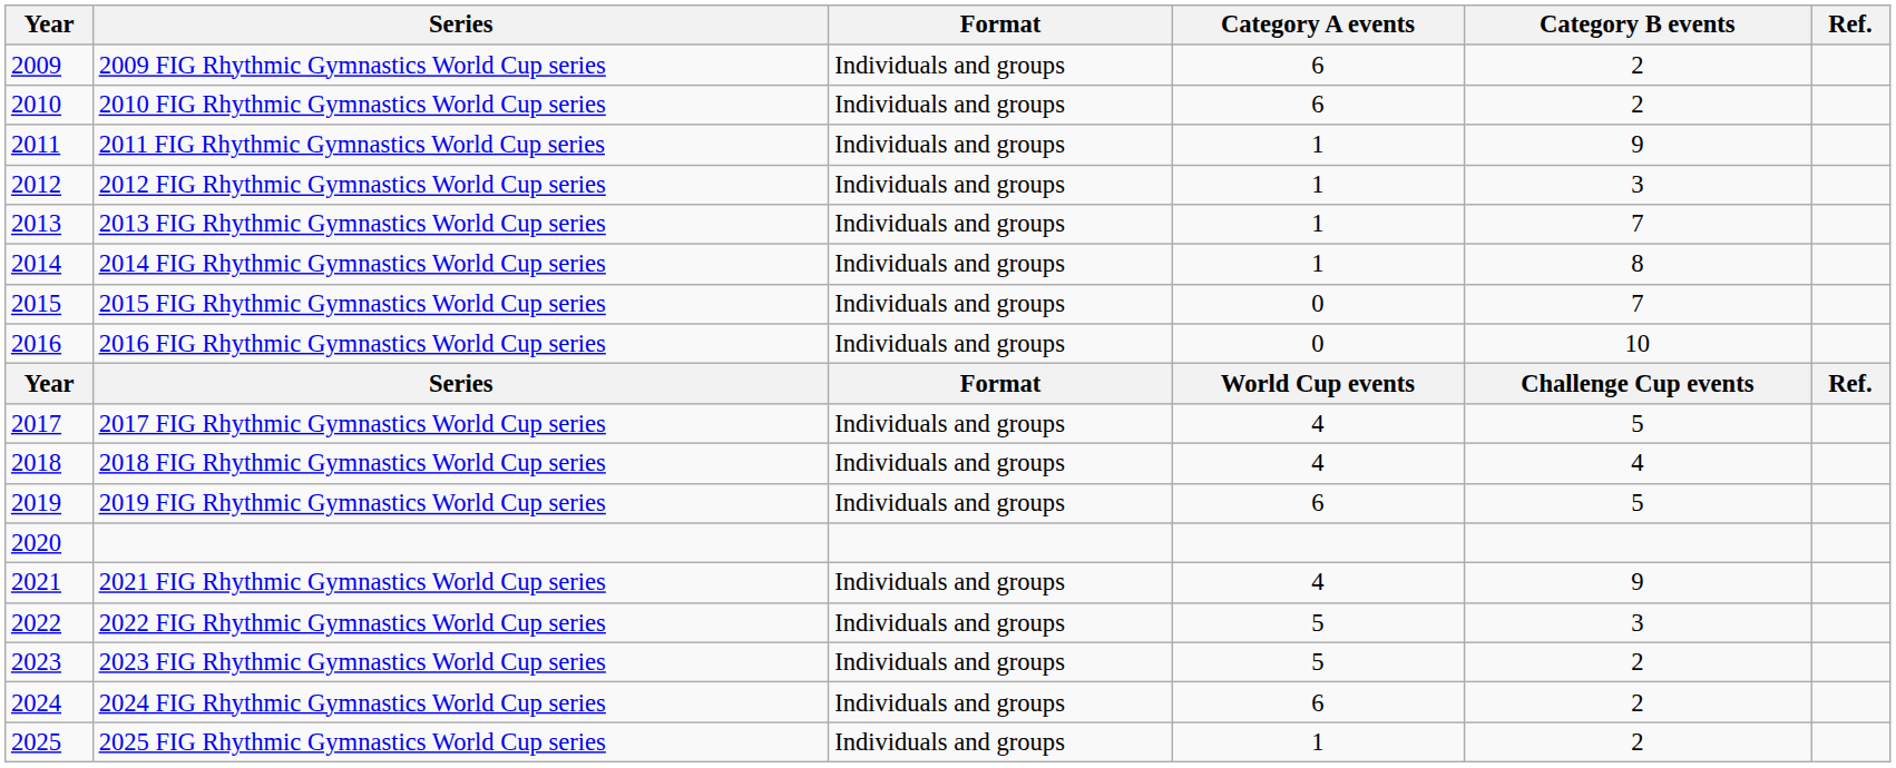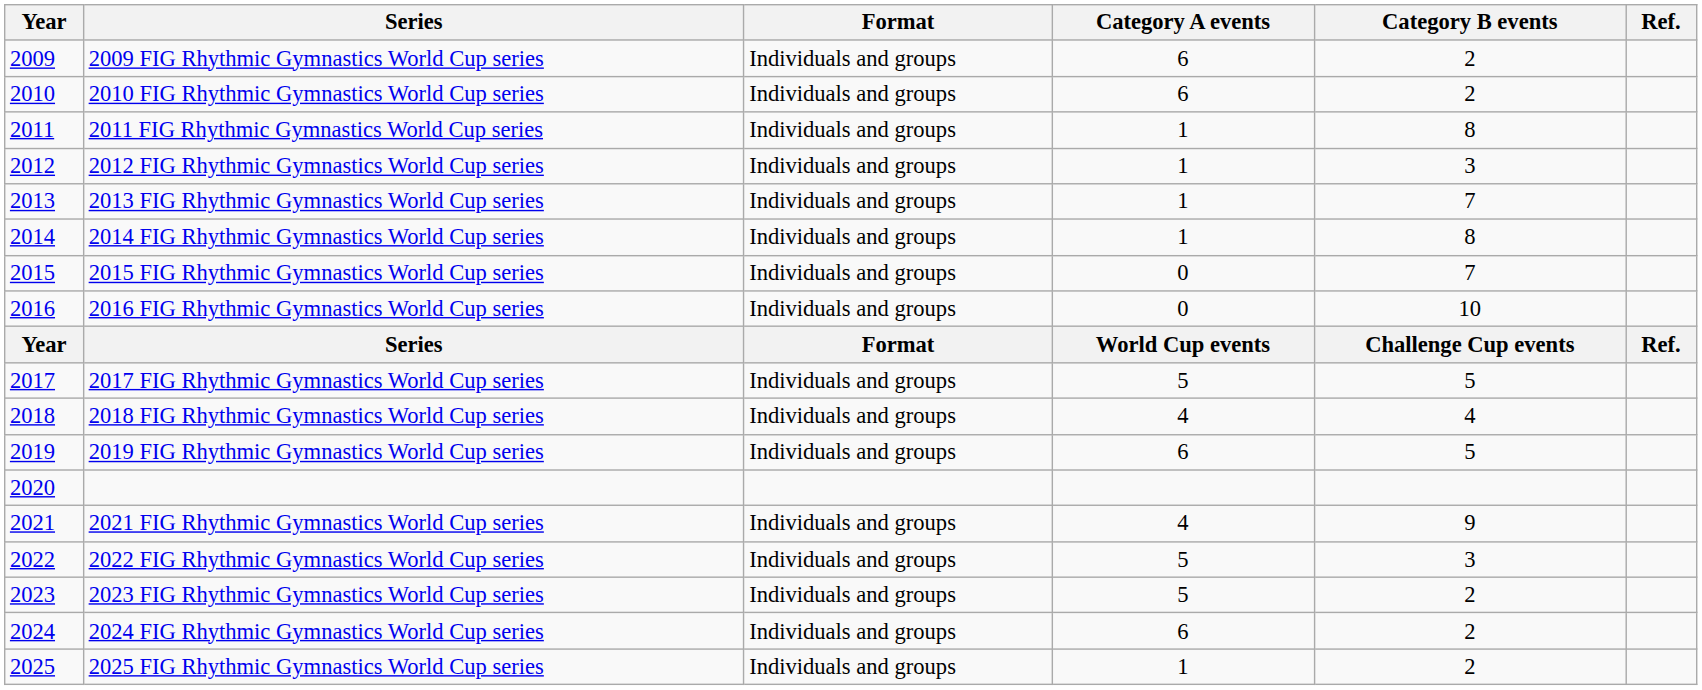2011 FIG Rhythmic Gymnastics World Cup series | Category B events: 9 -> 8
2017 FIG Rhythmic Gymnastics World Cup series | Category A events: 4 -> 5
